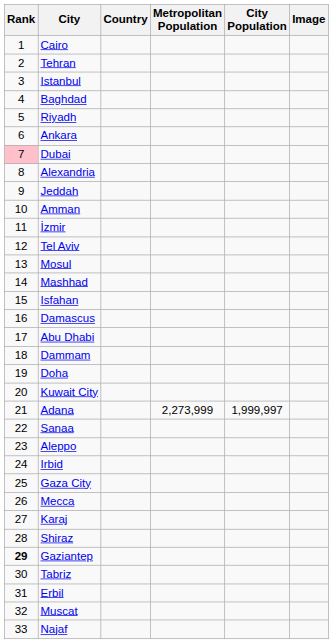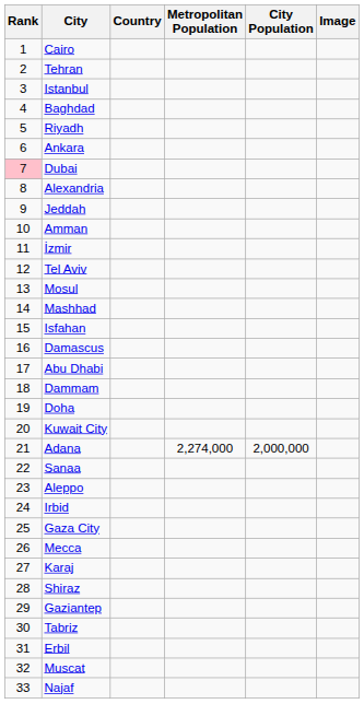Adana | Metropolitan Population: 2,273,999 -> 2,274,000
Adana | City Population: 1,999,997 -> 2,000,000
Gaziantep | Rank: bold -> normal
